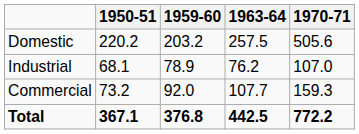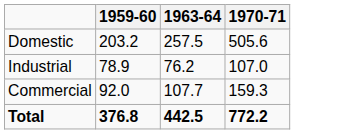- column: 1950-51 | 220.2 | 68.1 | 73.2 | 367.1
